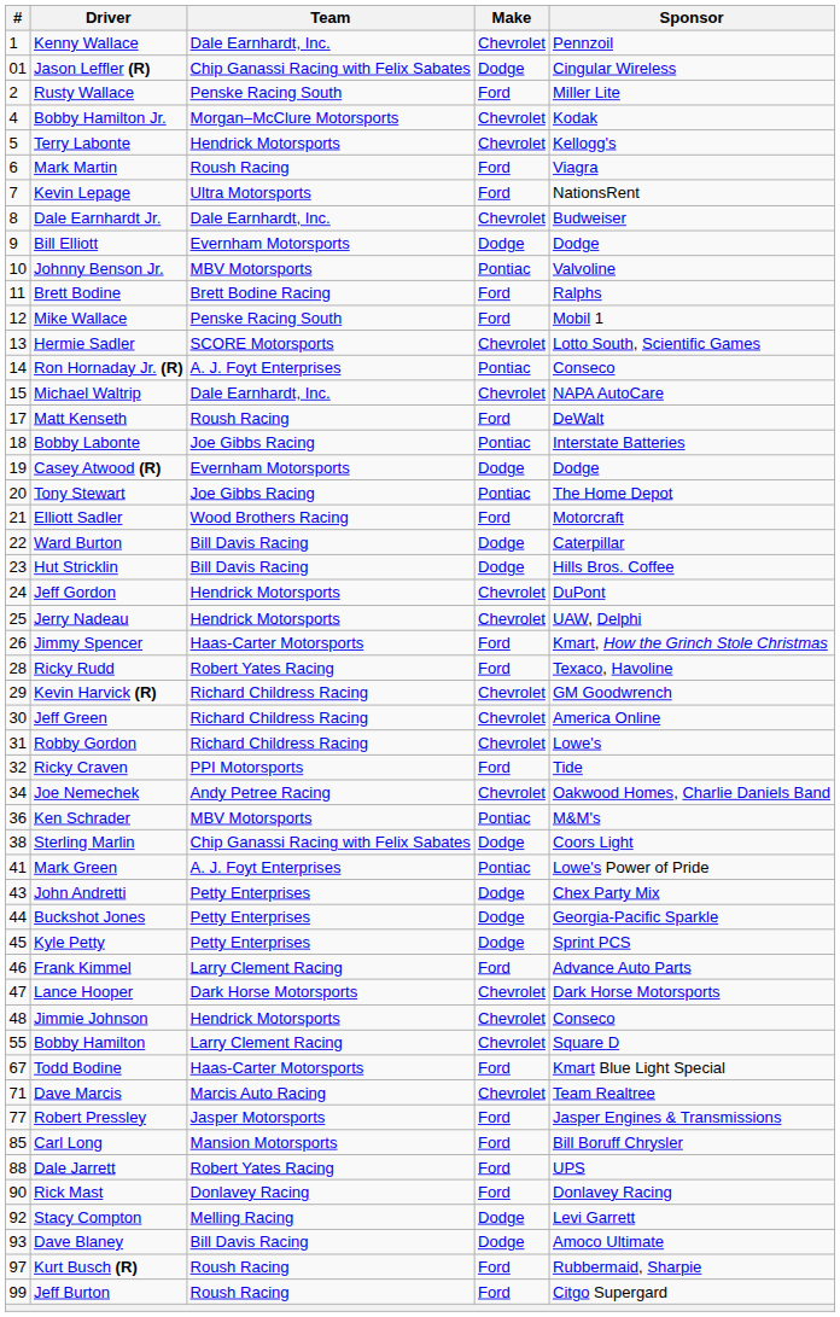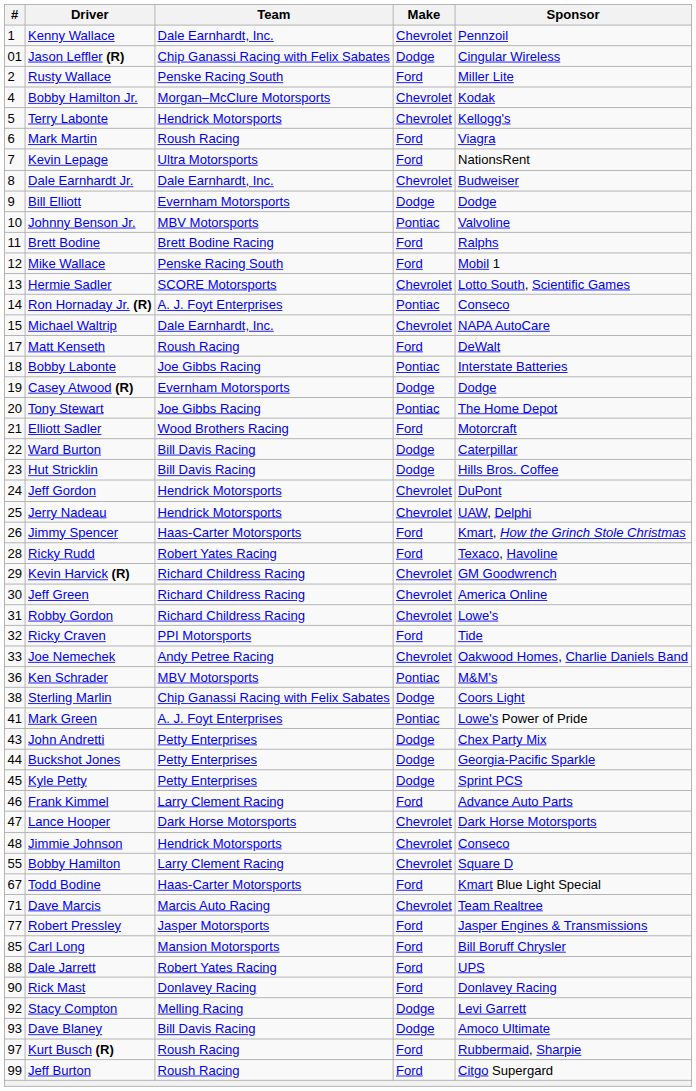Joe Nemechek | #: 34 -> 33
